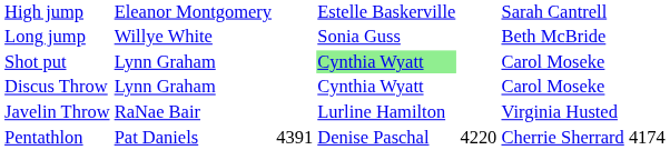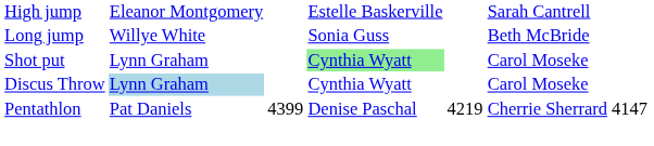Discus Throw | column 2: no background -> lightblue background
- row: Javelin Throw | RaNae Bair | Lurline Hamilton | Virginia Husted
Pentathlon | column 3: 4391 -> 4399
Pentathlon | column 5: 4220 -> 4219
Pentathlon | column 7: 4174 -> 4147
